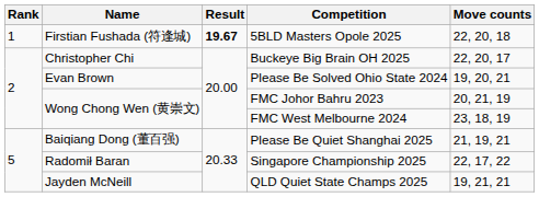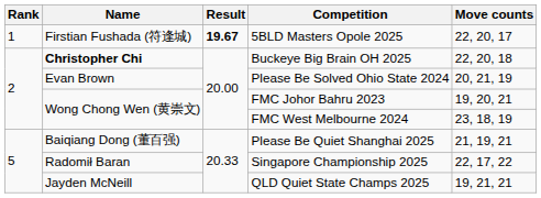5BLD Masters Opole 2025 | Move counts: 22, 20, 18 -> 22, 20, 17
Buckeye Big Brain OH 2025 | Name: normal -> bold
Buckeye Big Brain OH 2025 | Move counts: 22, 20, 17 -> 22, 20, 18
Please Be Solved Ohio State 2024 | Move counts: 19, 20, 21 -> 20, 21, 19
FMC Johor Bahru 2023 | Move counts: 20, 21, 19 -> 19, 20, 21
